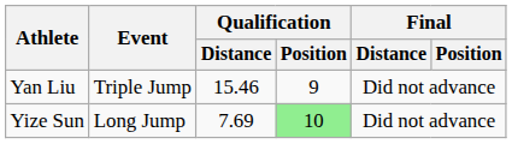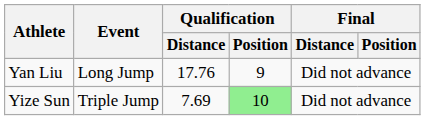Yan Liu | Event: Triple Jump -> Long Jump
Yan Liu | Qualification / Distance: 15.46 -> 17.76
Yize Sun | Event: Long Jump -> Triple Jump
